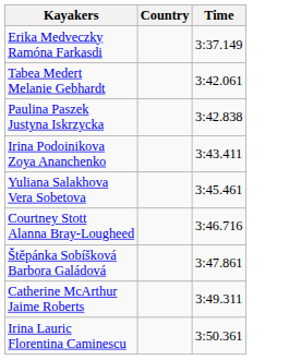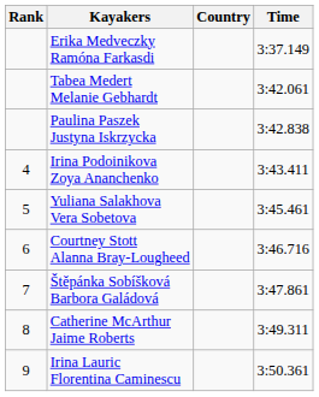+ column: Rank | 4 | 5 | 6 | 7 | 8 | 9
